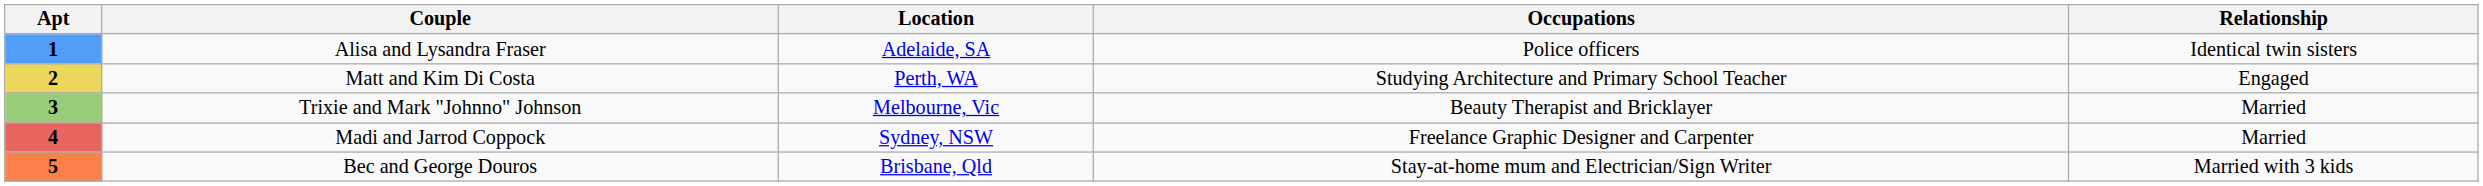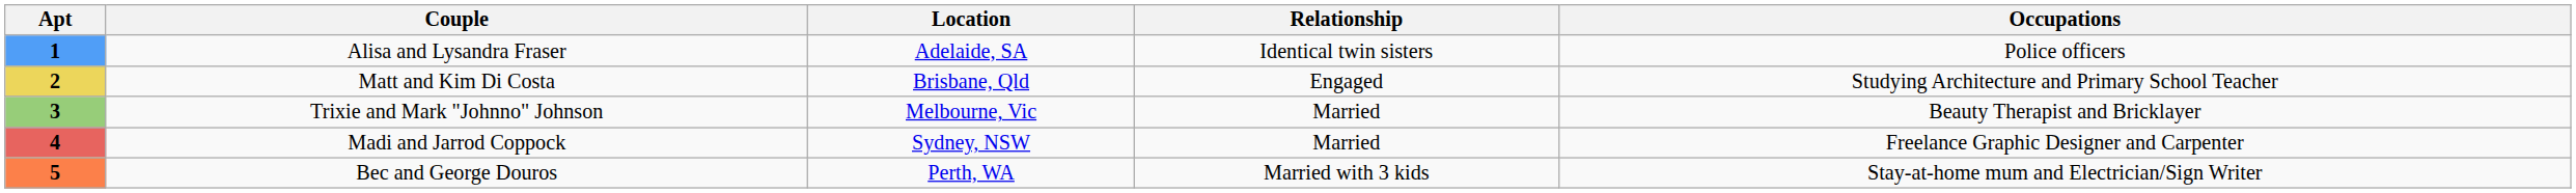columns swapped: Relationship <-> Occupations
2 | Location: Perth, WA -> Brisbane, Qld
5 | Location: Brisbane, Qld -> Perth, WA
